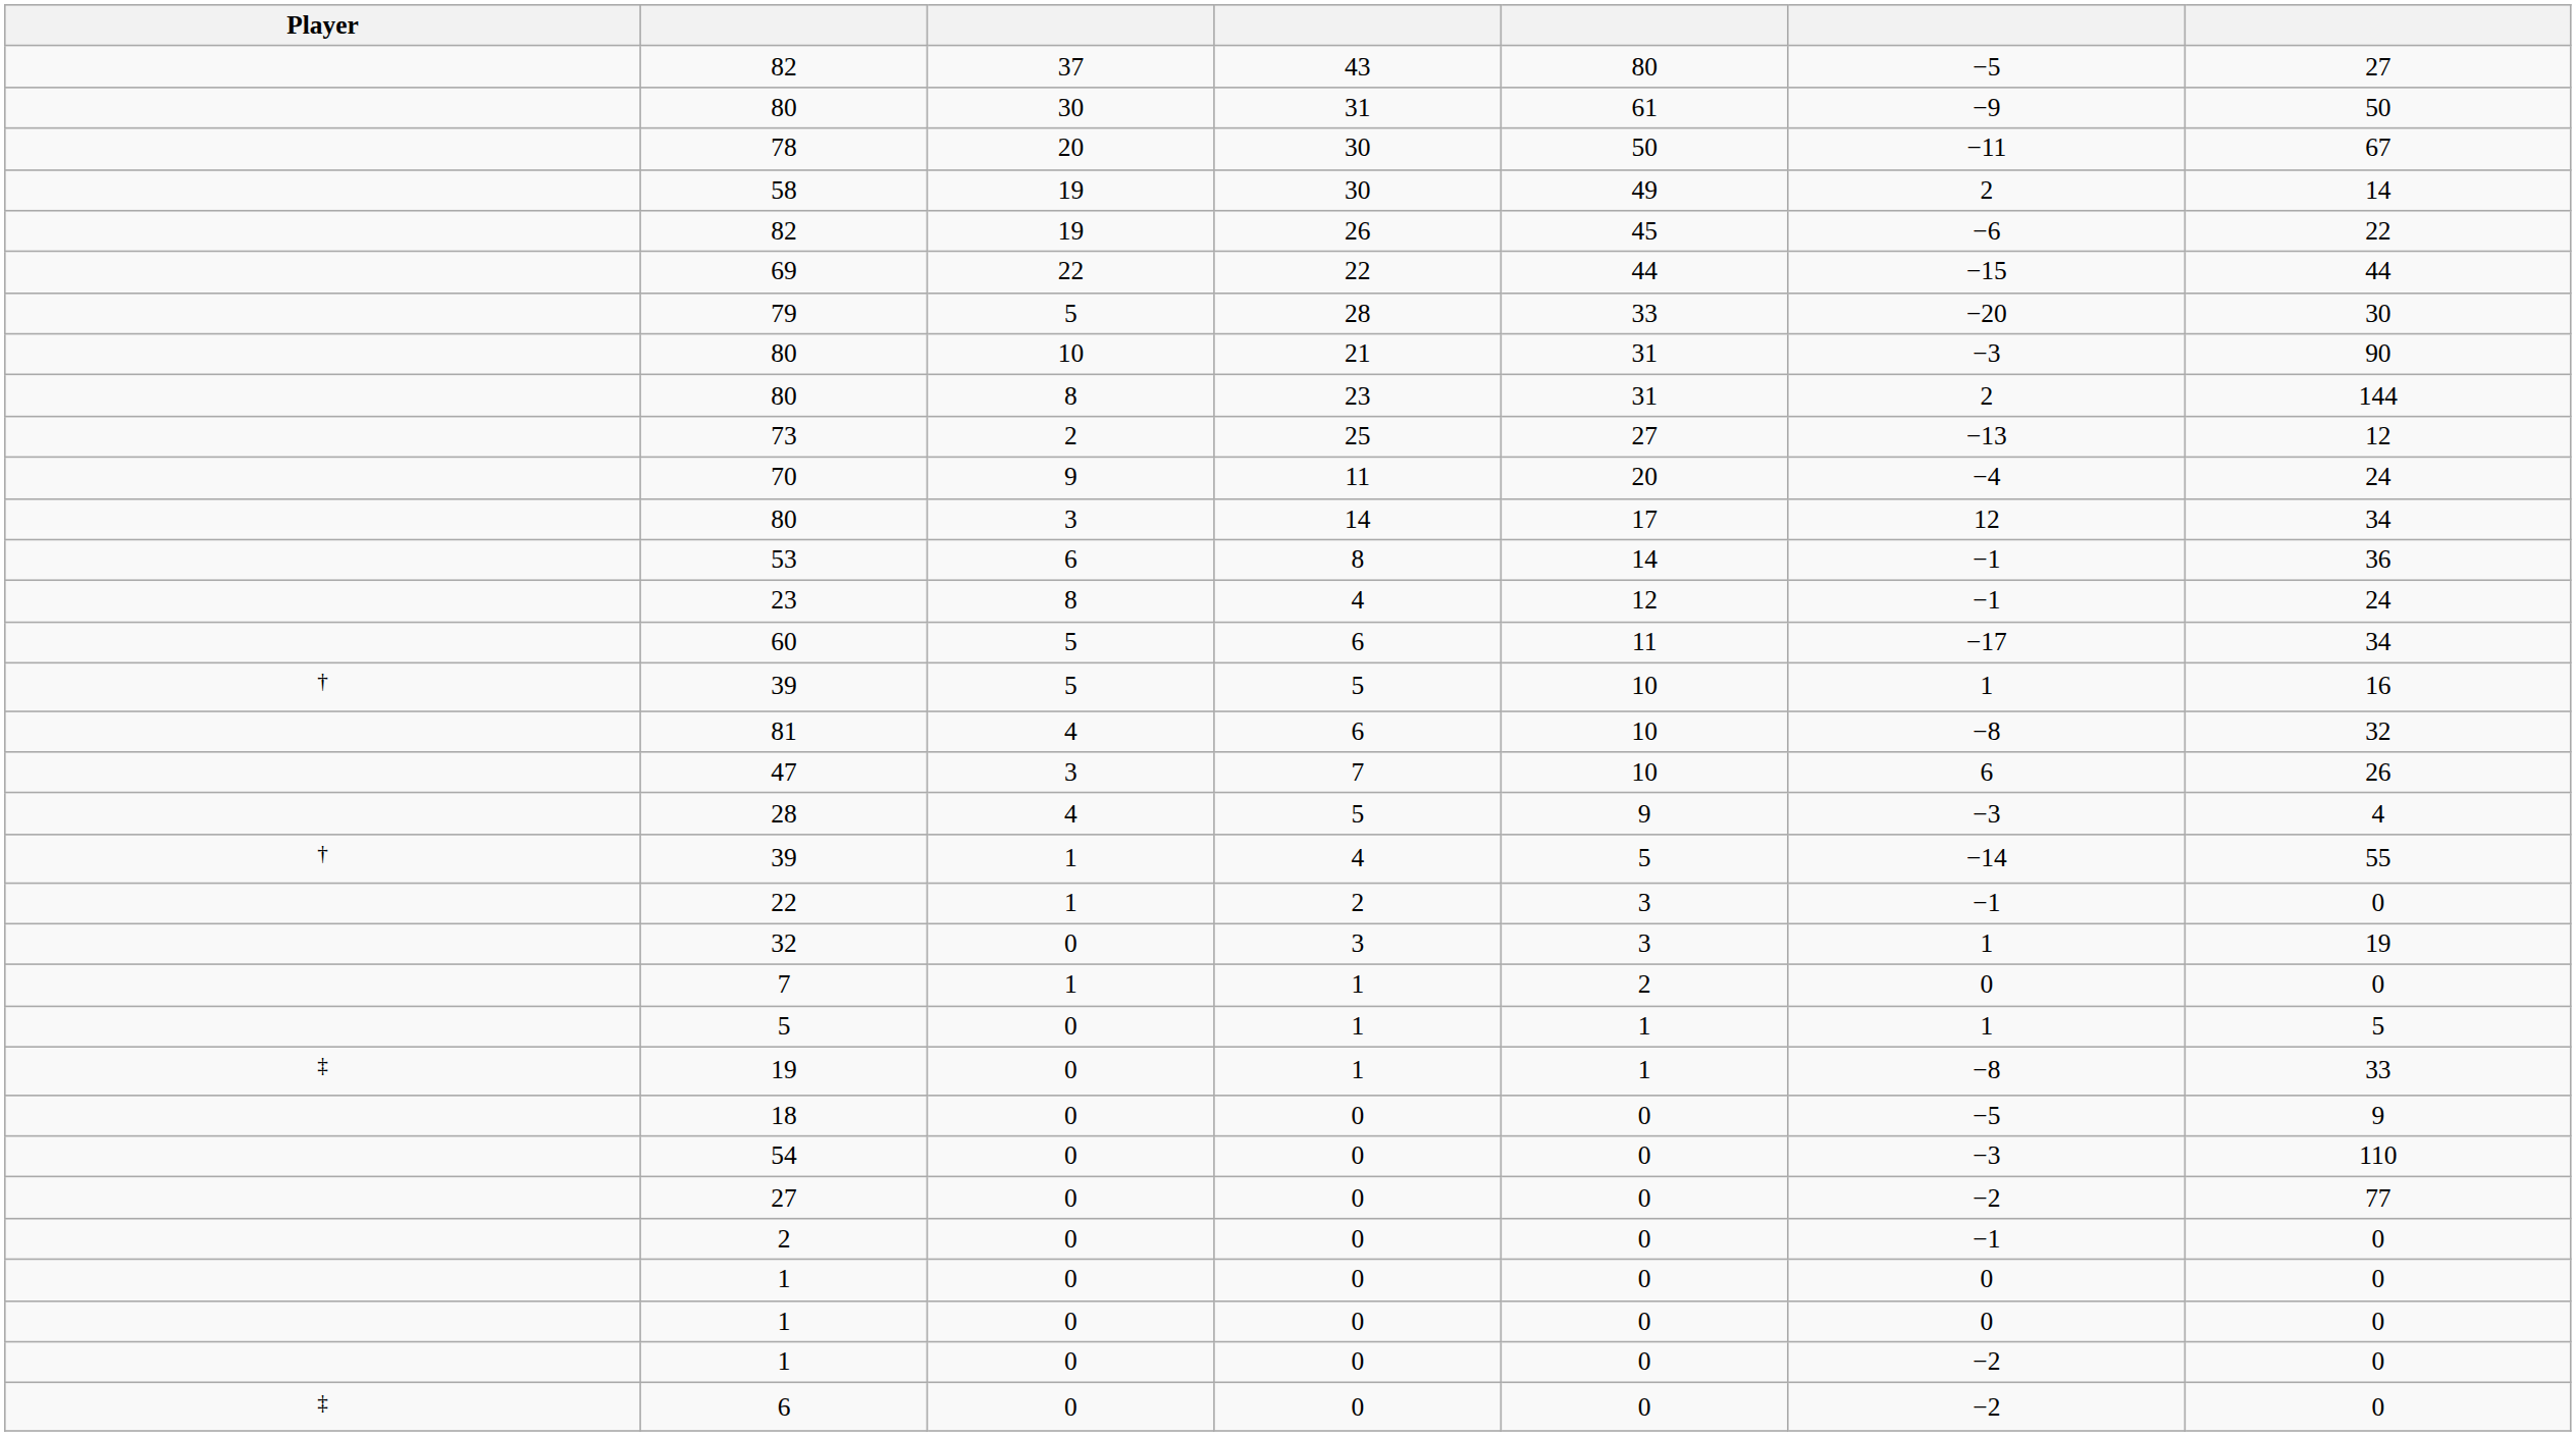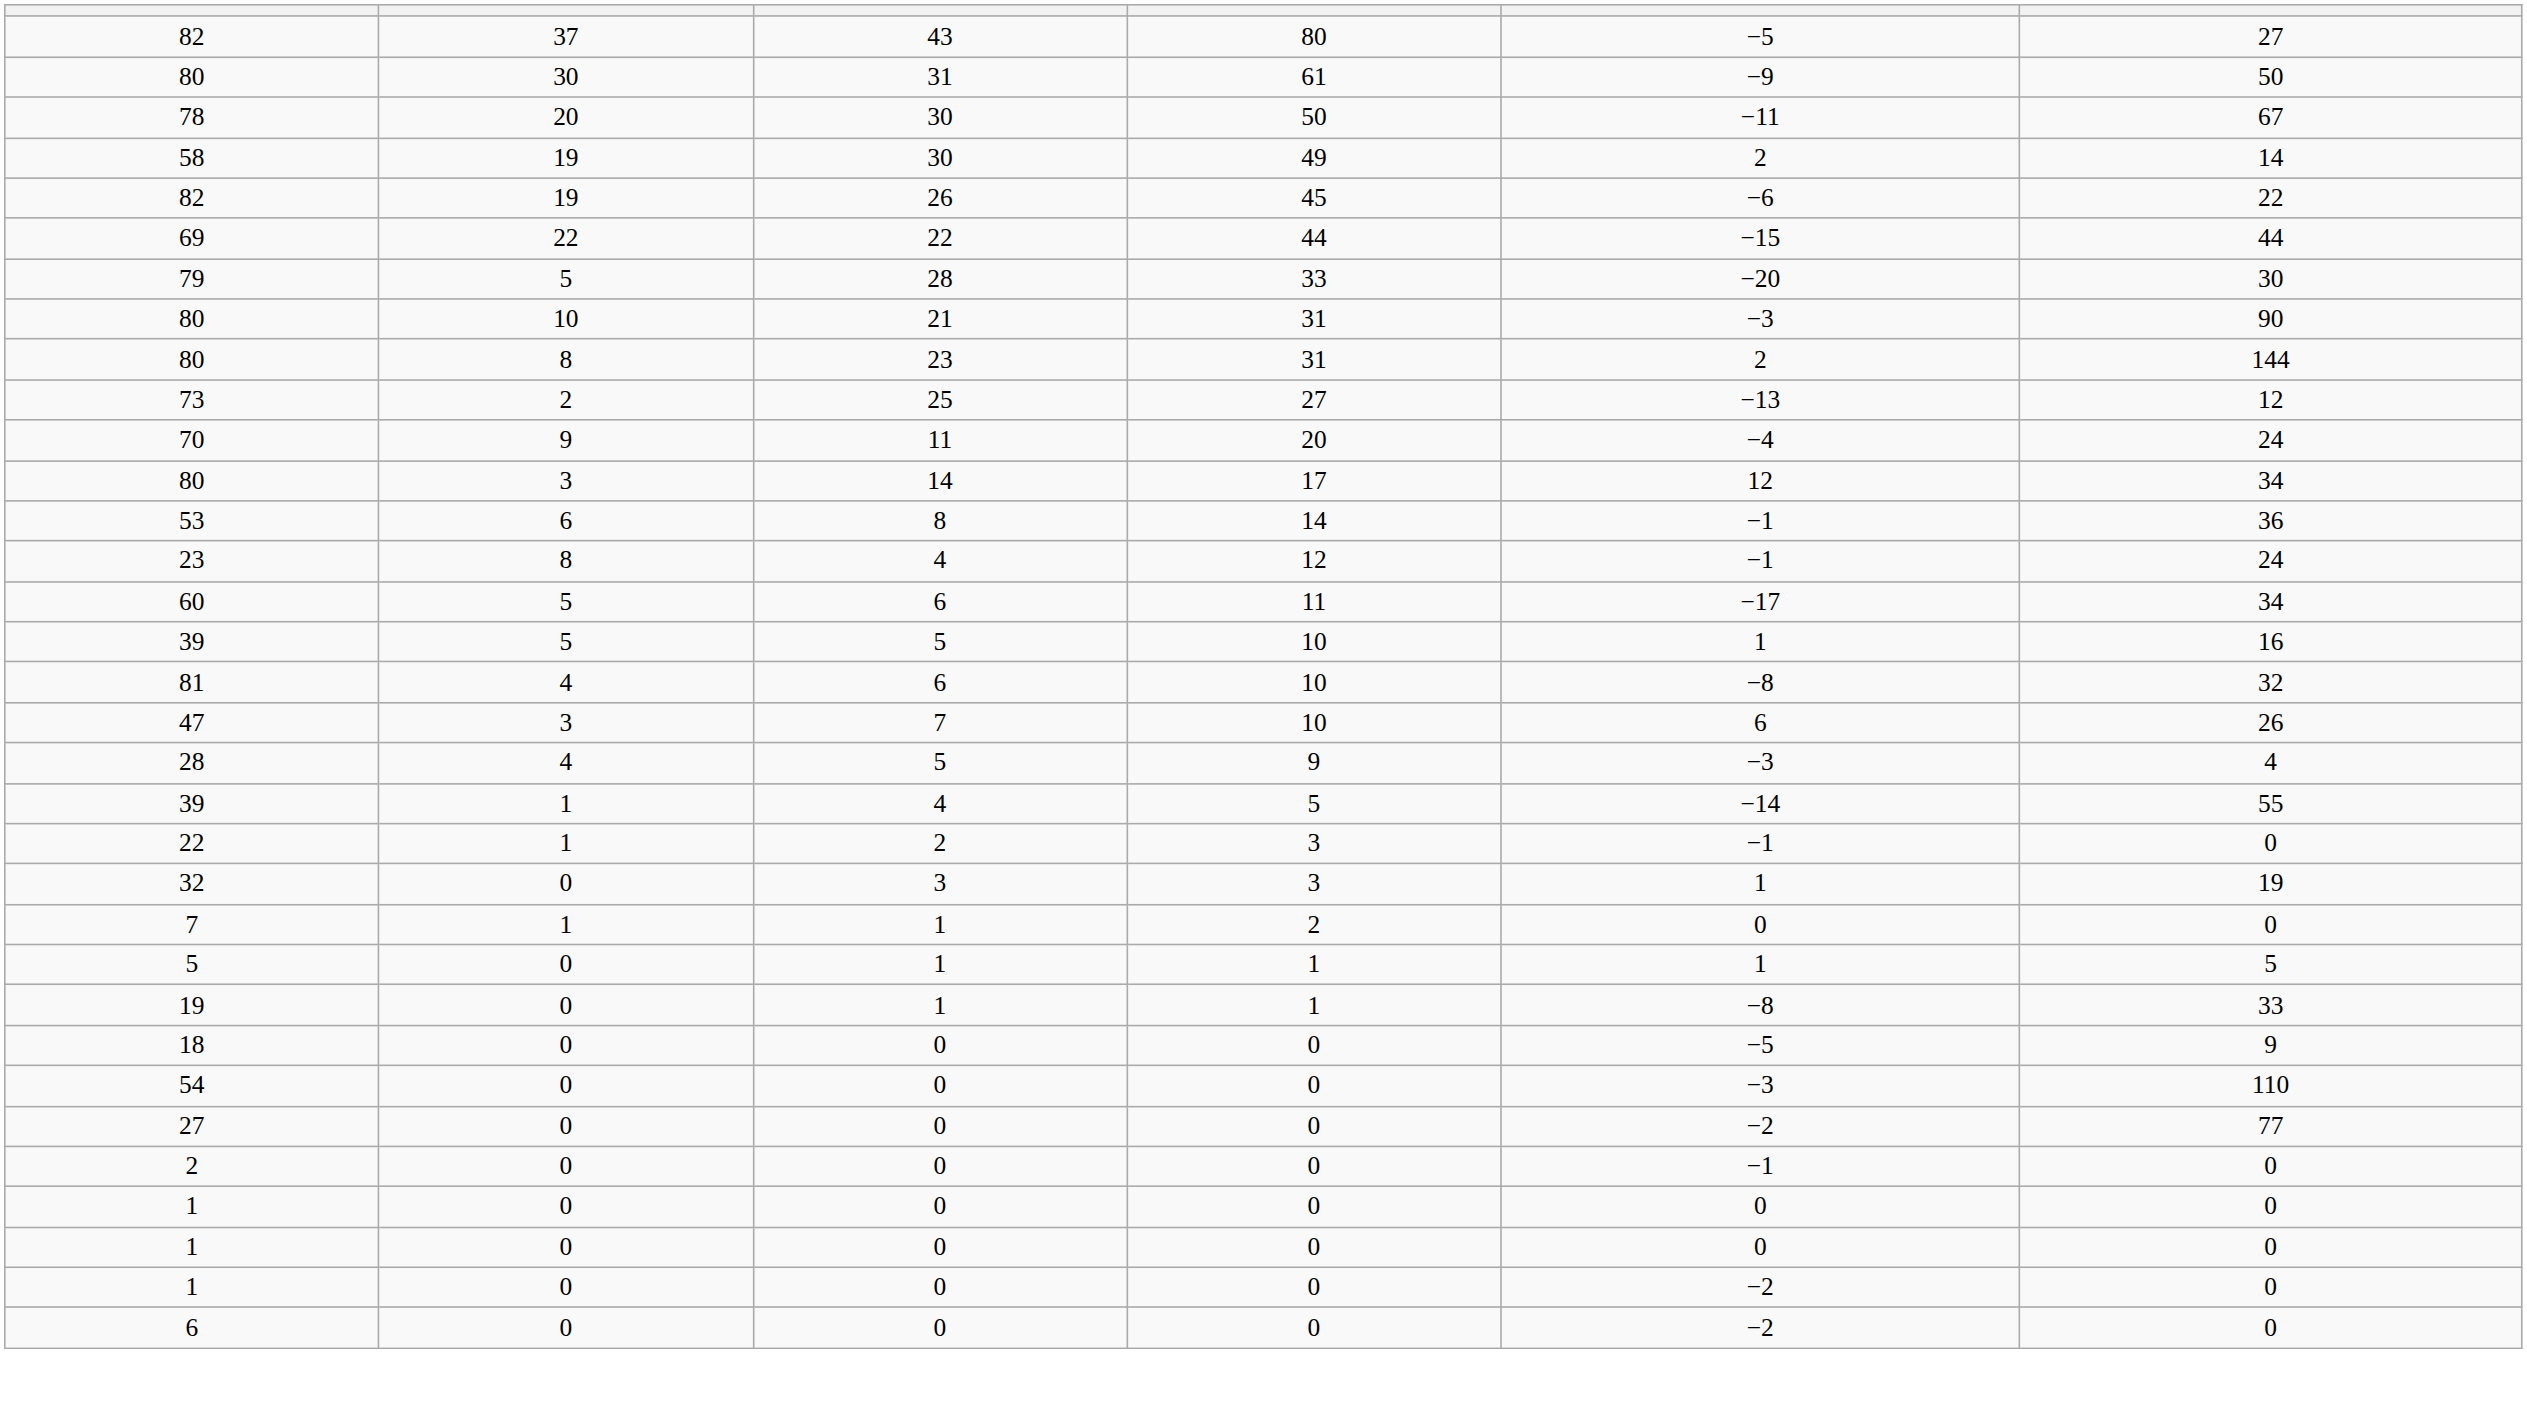- column: Player | † | † | ‡ | ‡
